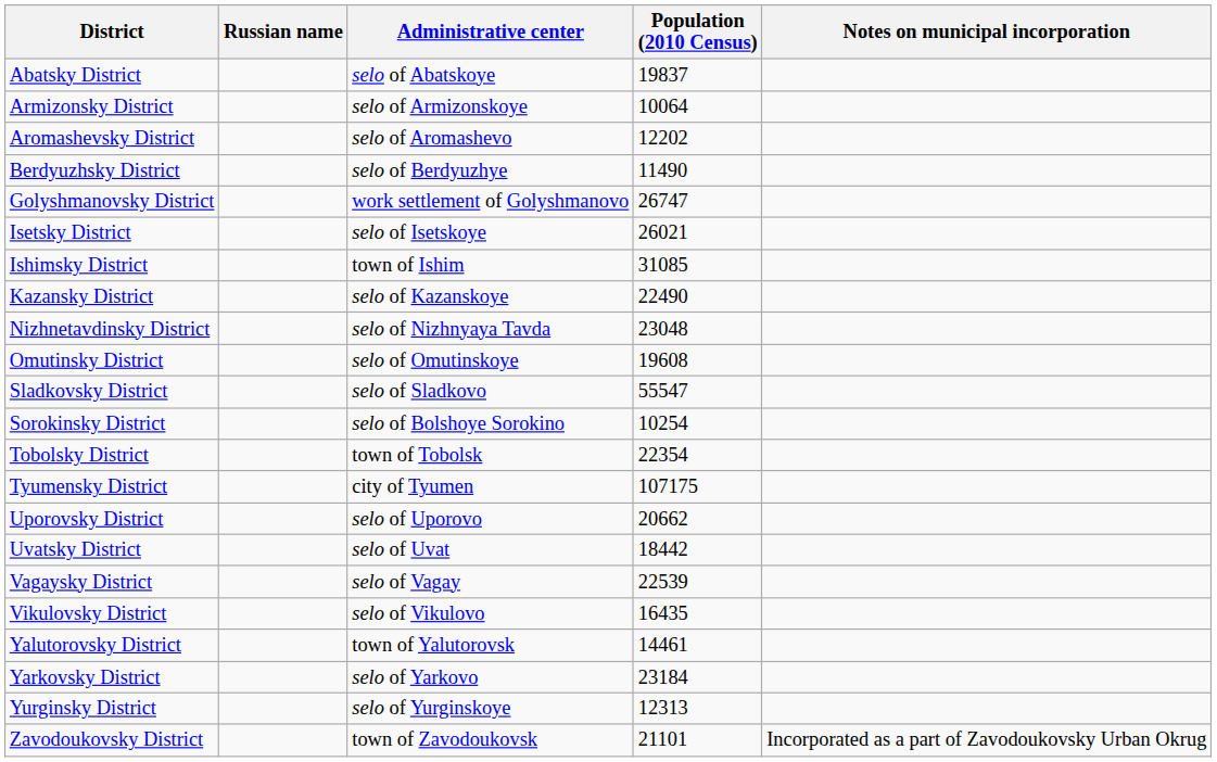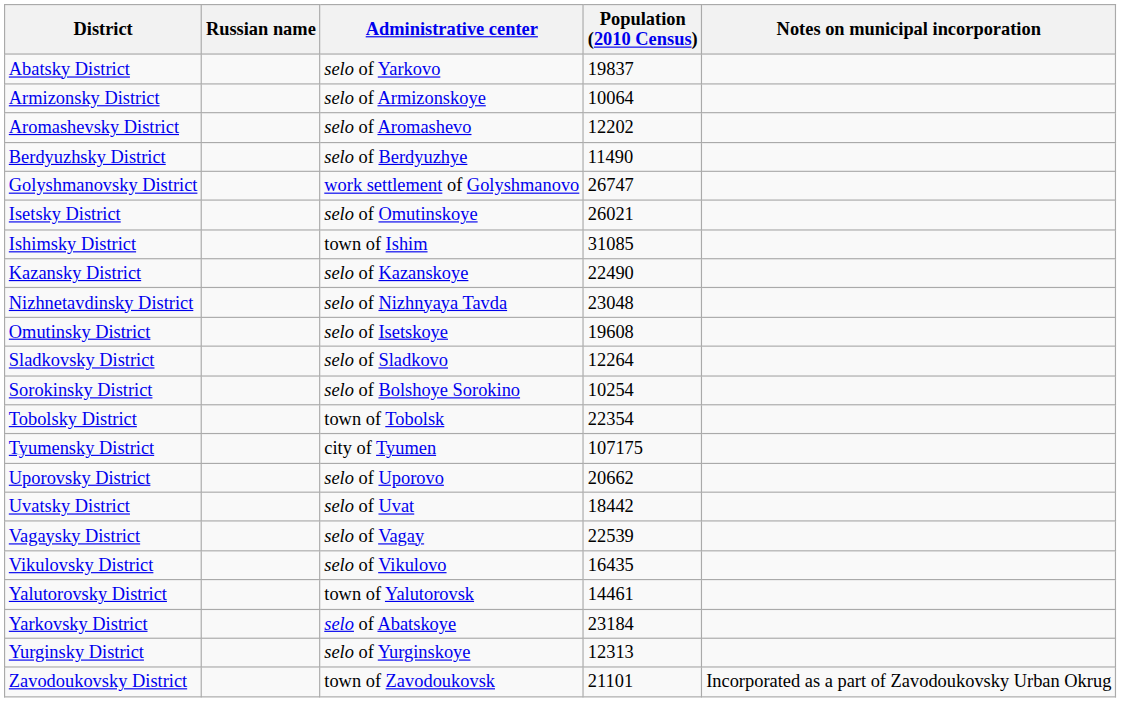Abatsky District | Administrative center: selo of Abatskoye -> selo of Yarkovo
Isetsky District | Administrative center: selo of Isetskoye -> selo of Omutinskoye
Omutinsky District | Administrative center: selo of Omutinskoye -> selo of Isetskoye
Sladkovsky District | Population (2010 Census): 55547 -> 12264
Yarkovsky District | Administrative center: selo of Yarkovo -> selo of Abatskoye
